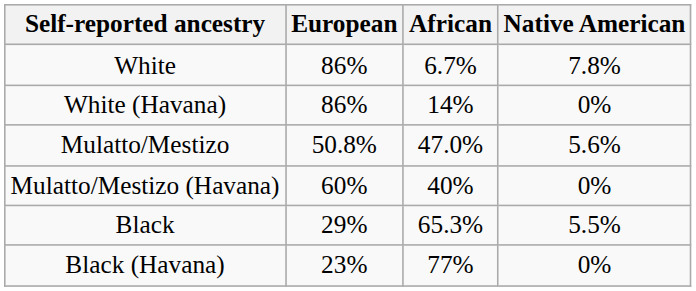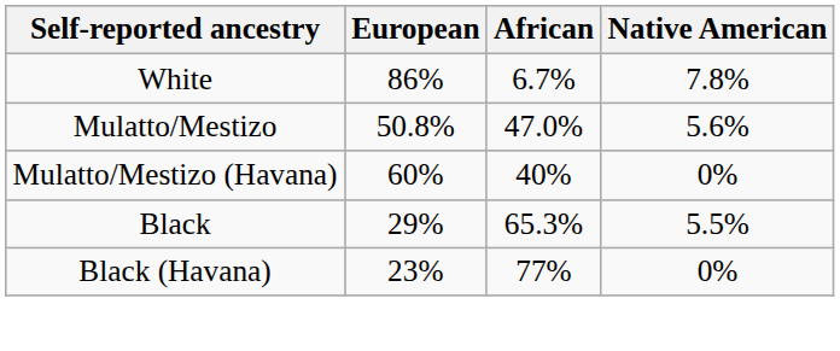- row: White (Havana) | 86% | 14% | 0%
